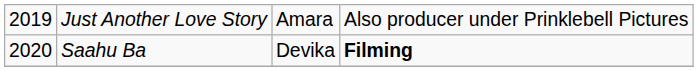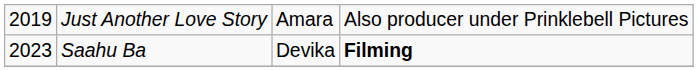Saahu Ba | column 1: 2020 -> 2023
